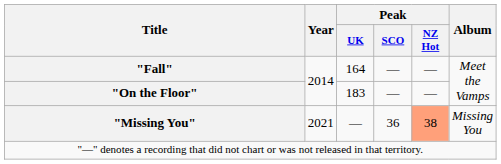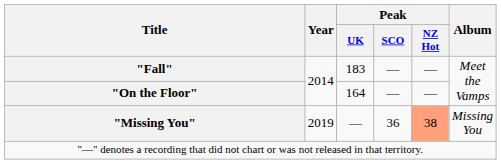"Fall" | Peak / UK: 164 -> 183
"On the Floor" | Peak / UK: 183 -> 164
"Missing You" | Year: 2021 -> 2019
